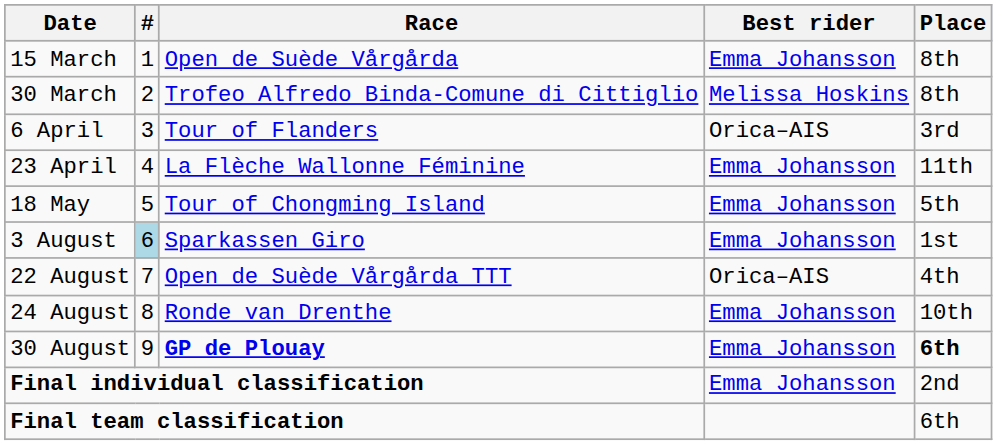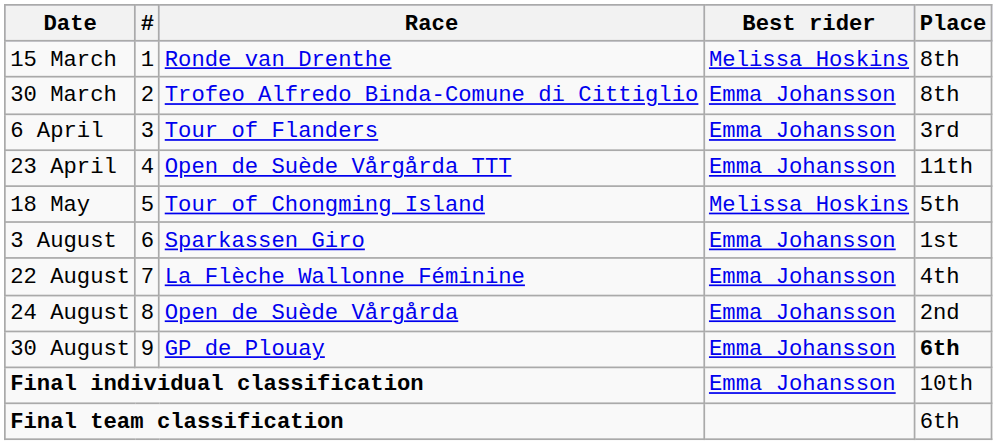15 March | Race: Open de Suède Vårgårda -> Ronde van Drenthe
15 March | Best rider: Emma Johansson -> Melissa Hoskins
30 March | Best rider: Melissa Hoskins -> Emma Johansson
6 April | Best rider: Orica–AIS -> Emma Johansson
23 April | Race: La Flèche Wallonne Féminine -> Open de Suède Vårgårda TTT
18 May | Best rider: Emma Johansson -> Melissa Hoskins
3 August | #: lightblue background -> no background
22 August | Race: Open de Suède Vårgårda TTT -> La Flèche Wallonne Féminine
22 August | Best rider: Orica–AIS -> Emma Johansson
24 August | Race: Ronde van Drenthe -> Open de Suède Vårgårda
24 August | Place: 10th -> 2nd
30 August | Race: bold -> normal
Final individual classification | Place: 2nd -> 10th
